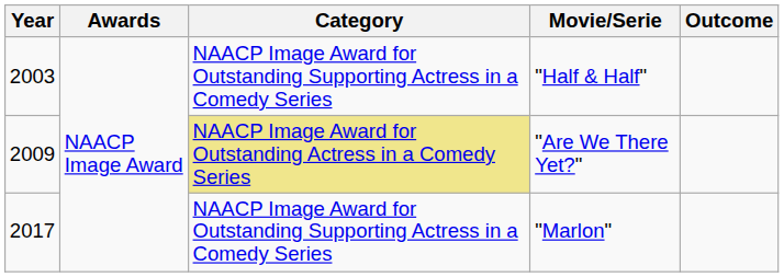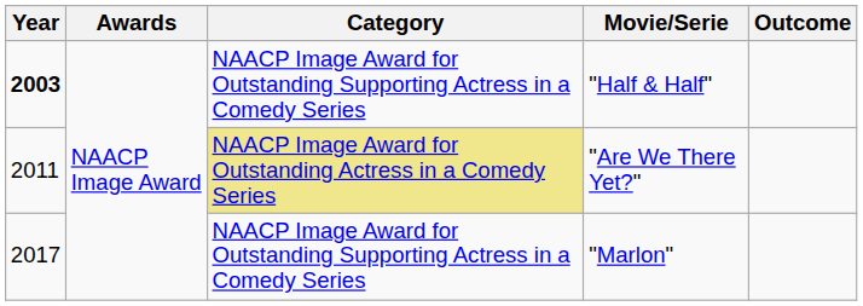"Half & Half" | Year: normal -> bold
"Are We There Yet?" | Year: 2009 -> 2011
